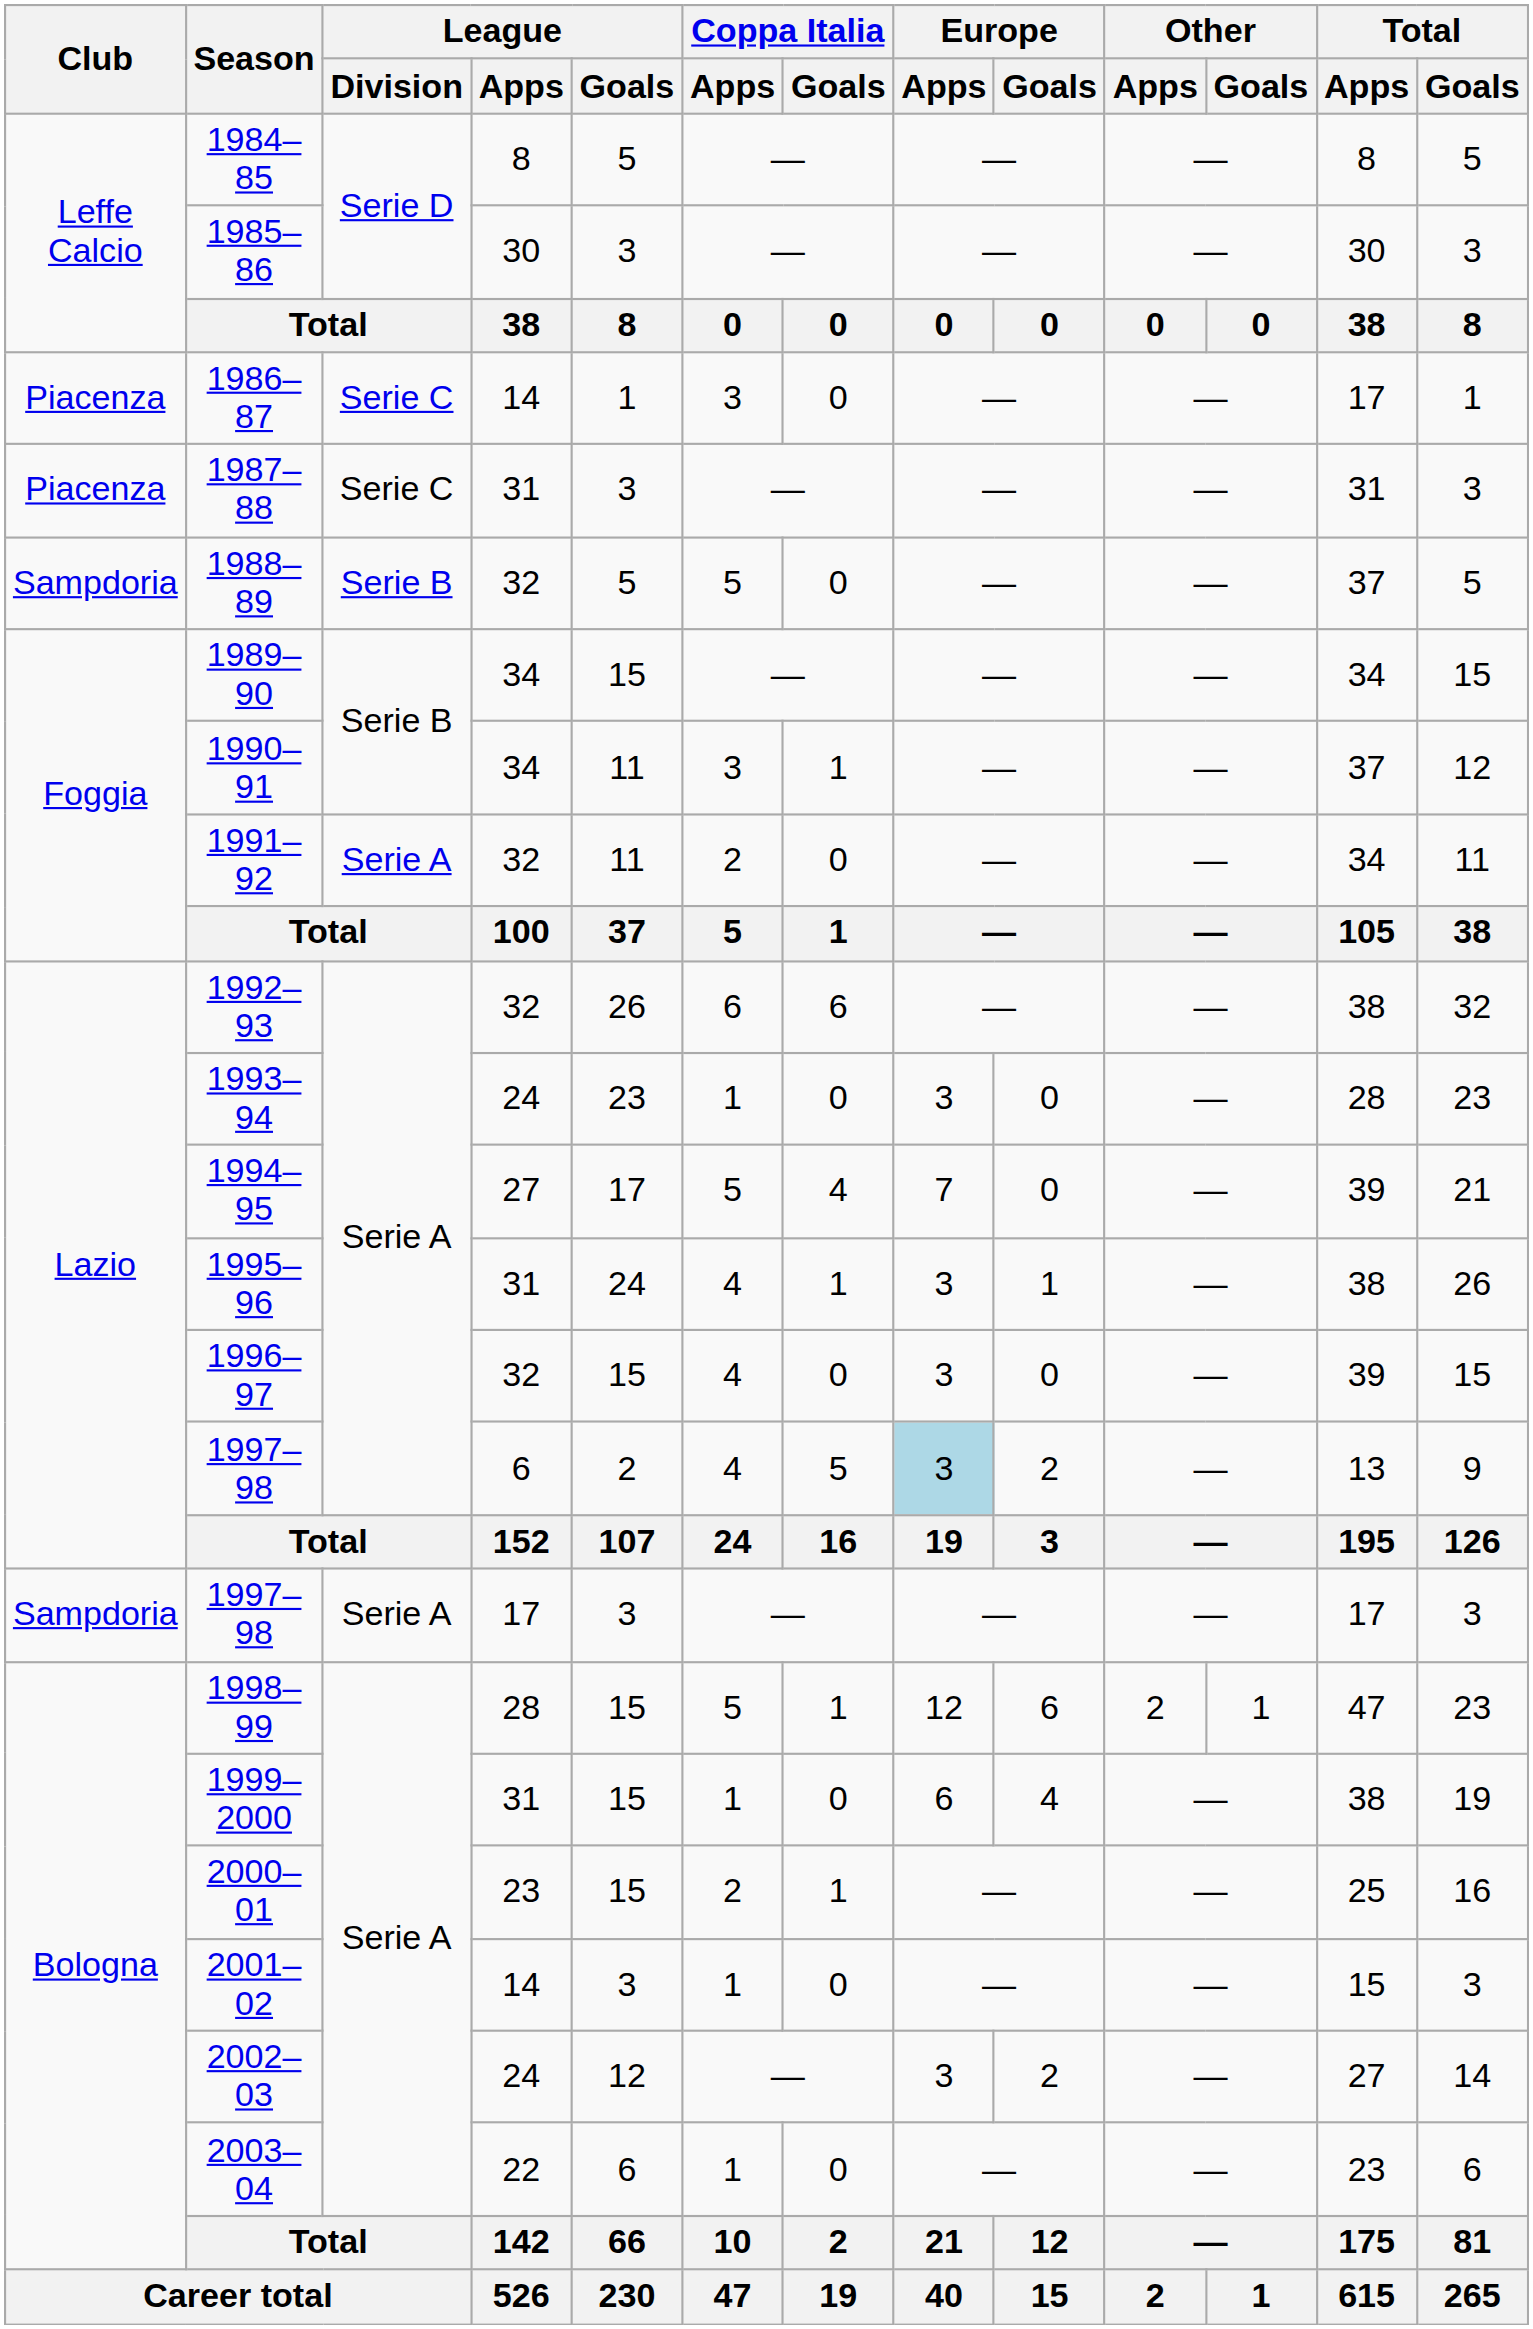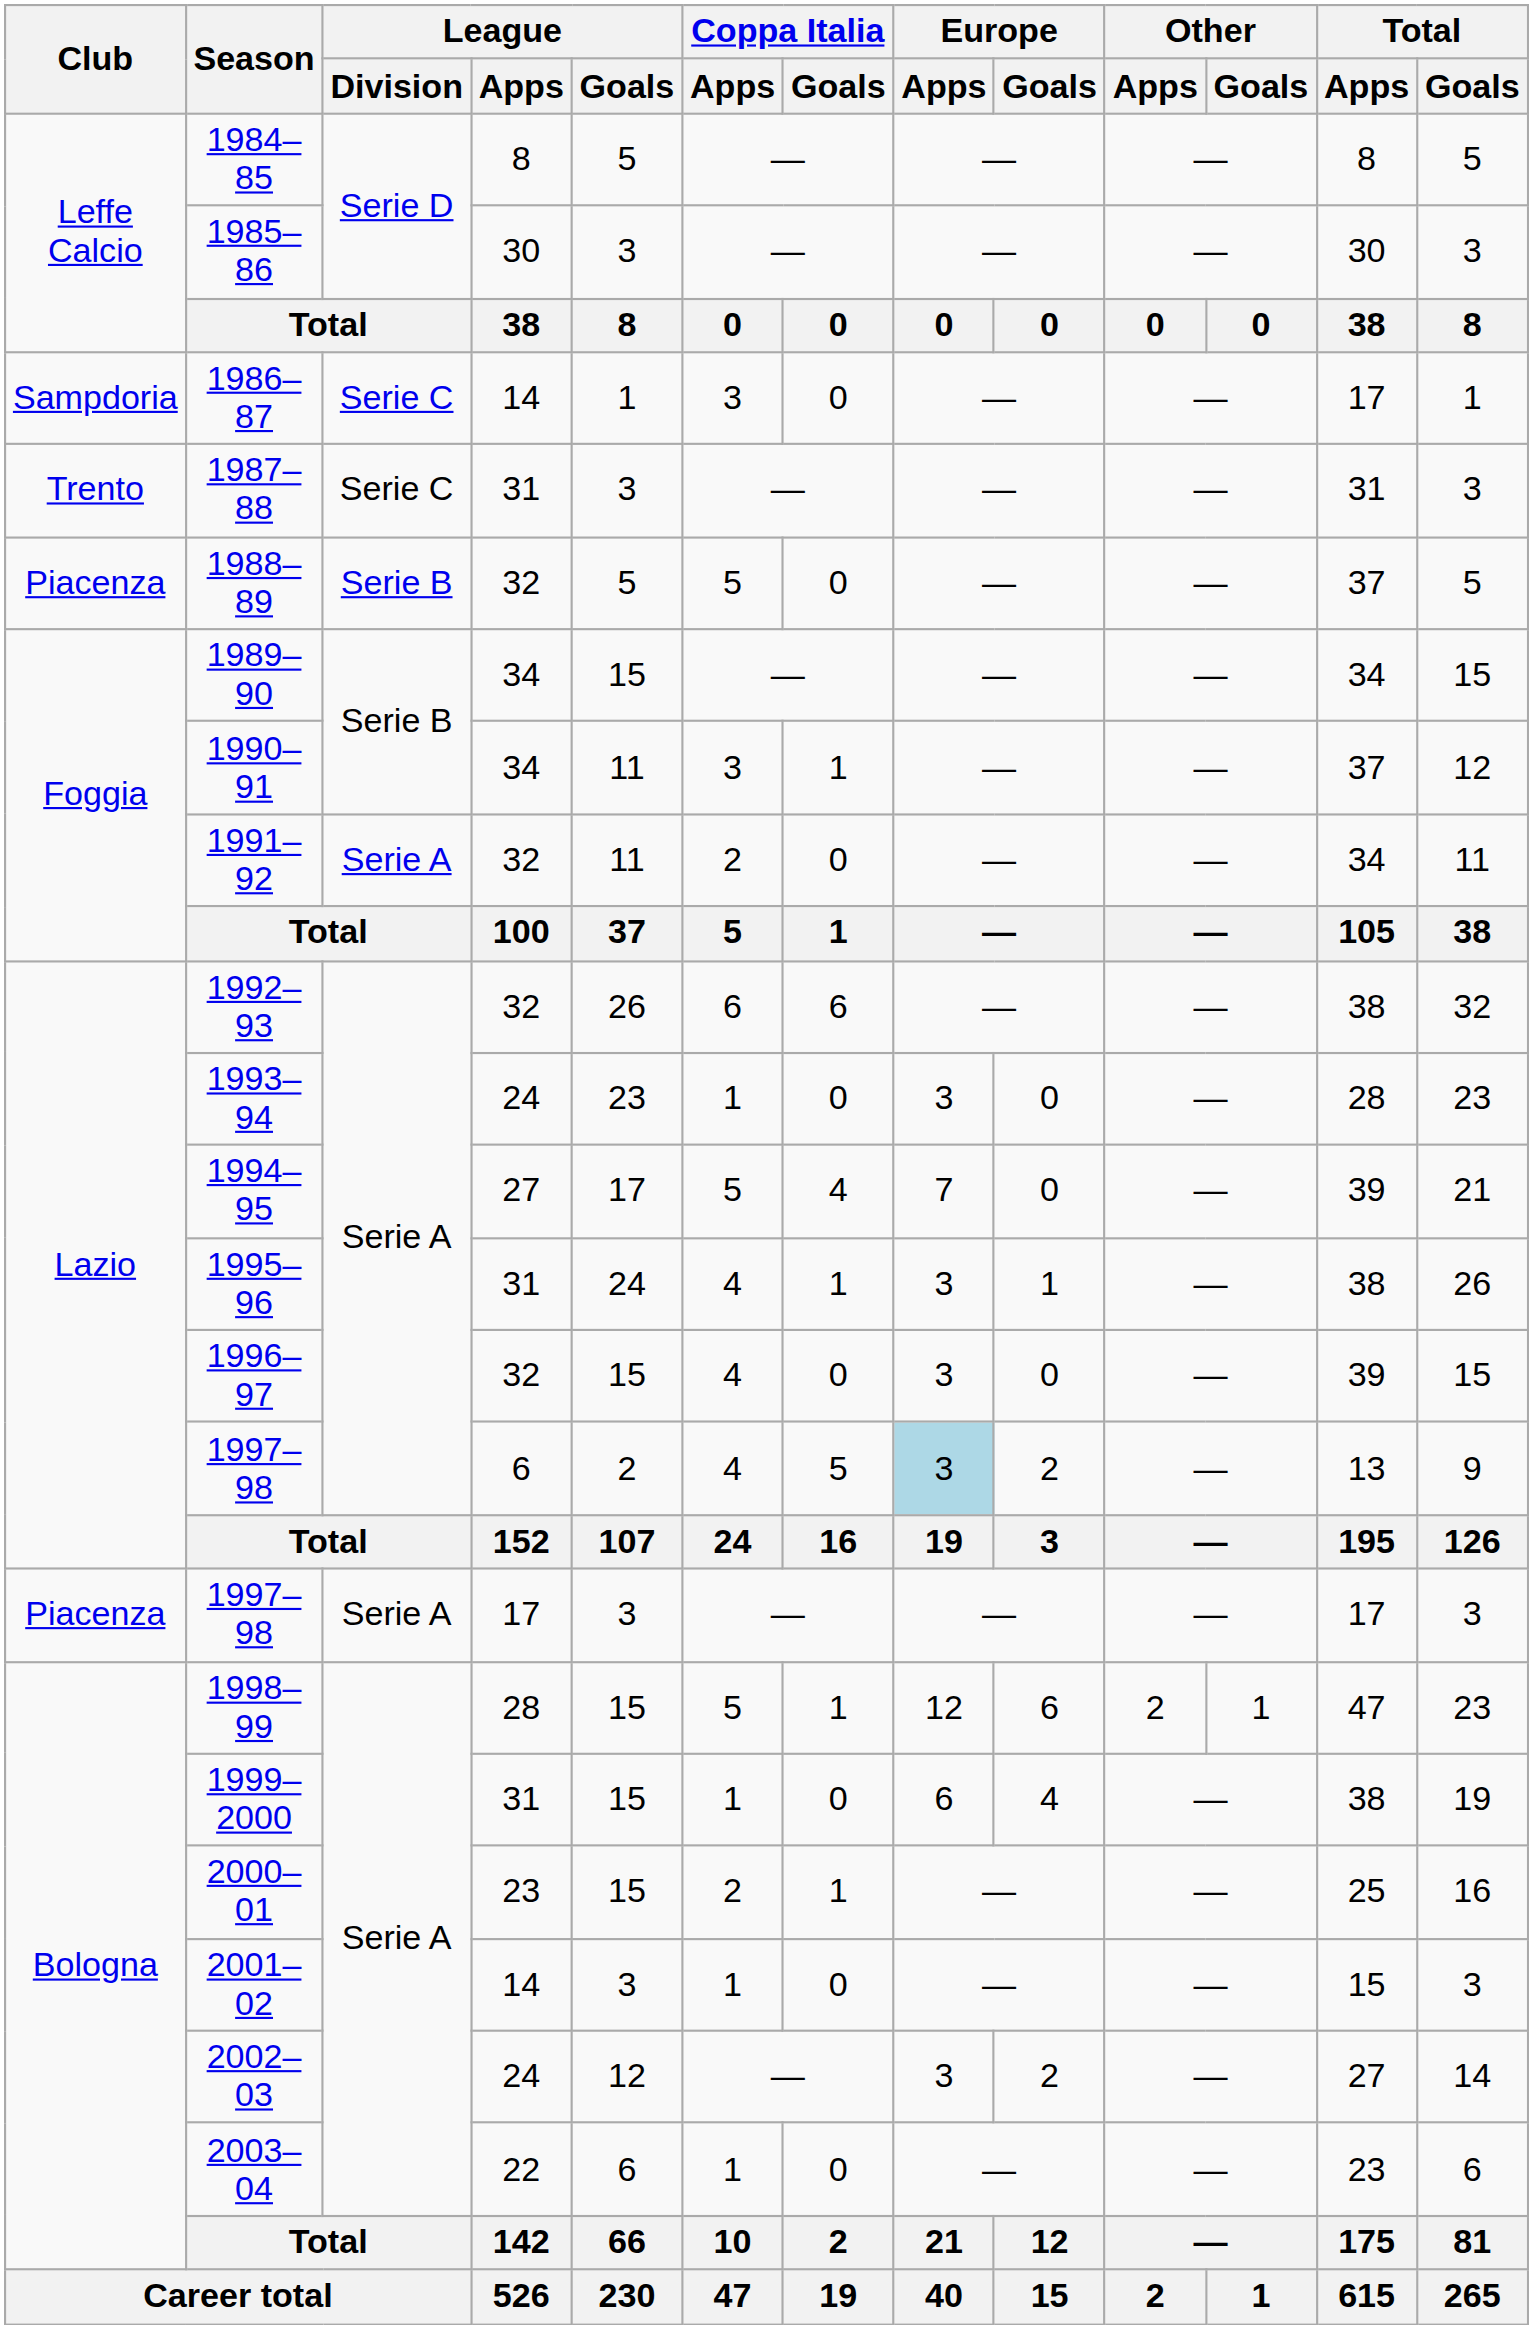1986–87 | Club: Piacenza -> Sampdoria
1987–88 | Club: Piacenza -> Trento
1988–89 | Club: Sampdoria -> Piacenza
1997–98 / 17 | Club: Sampdoria -> Piacenza
